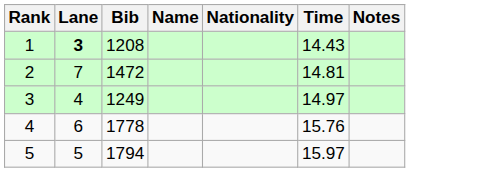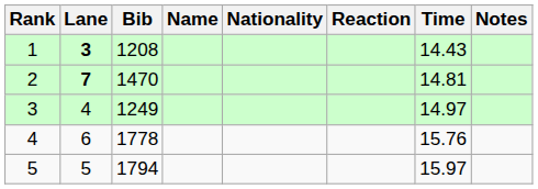+ column: Reaction
2 | Lane: normal -> bold
2 | Bib: 1472 -> 1470
